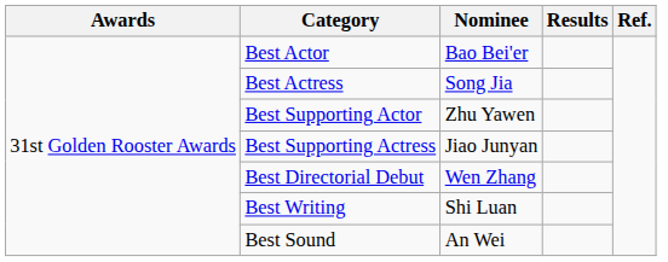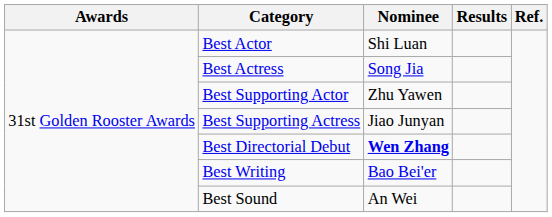Best Actor | Nominee: Bao Bei'er -> Shi Luan
Best Directorial Debut | Nominee: normal -> bold
Best Writing | Nominee: Shi Luan -> Bao Bei'er
